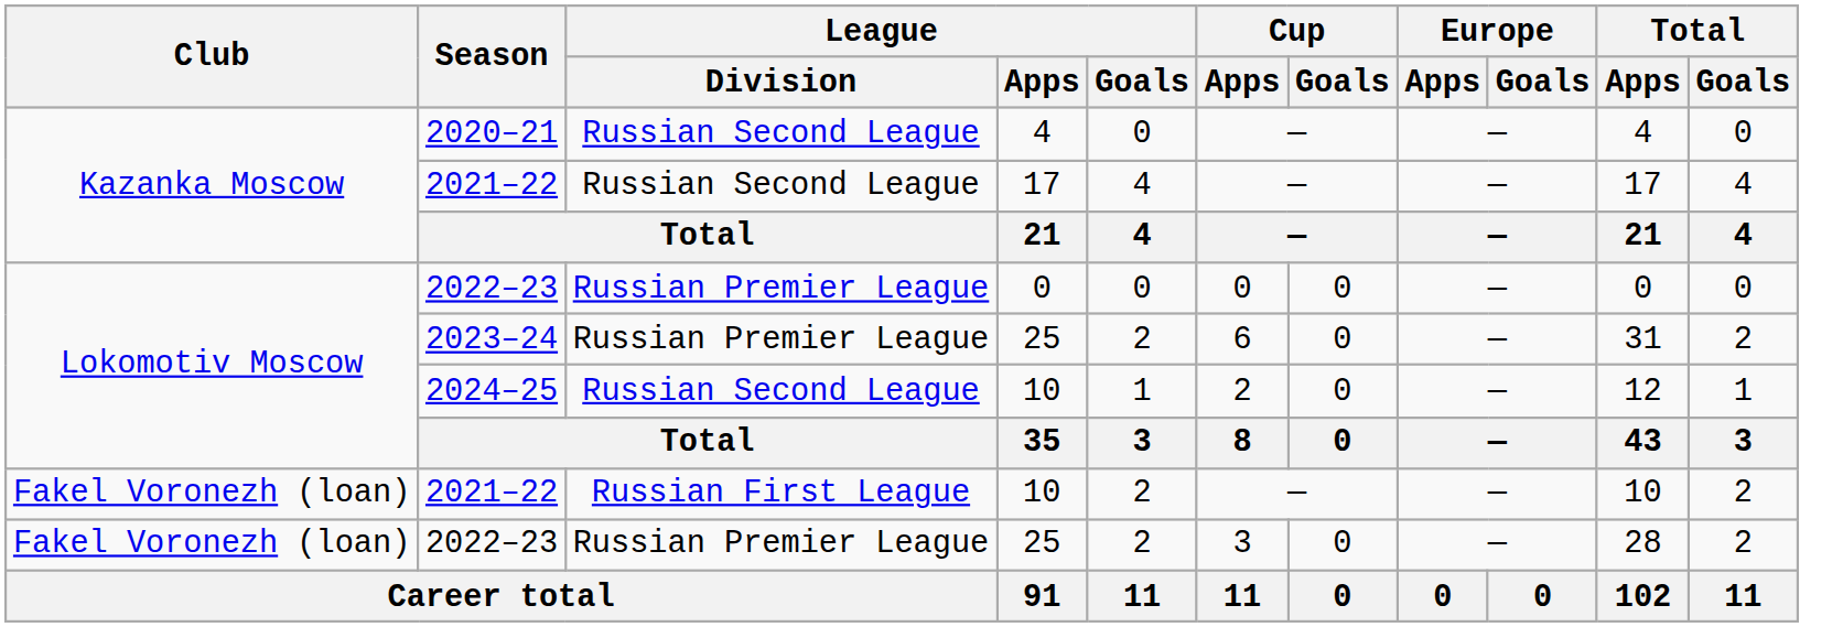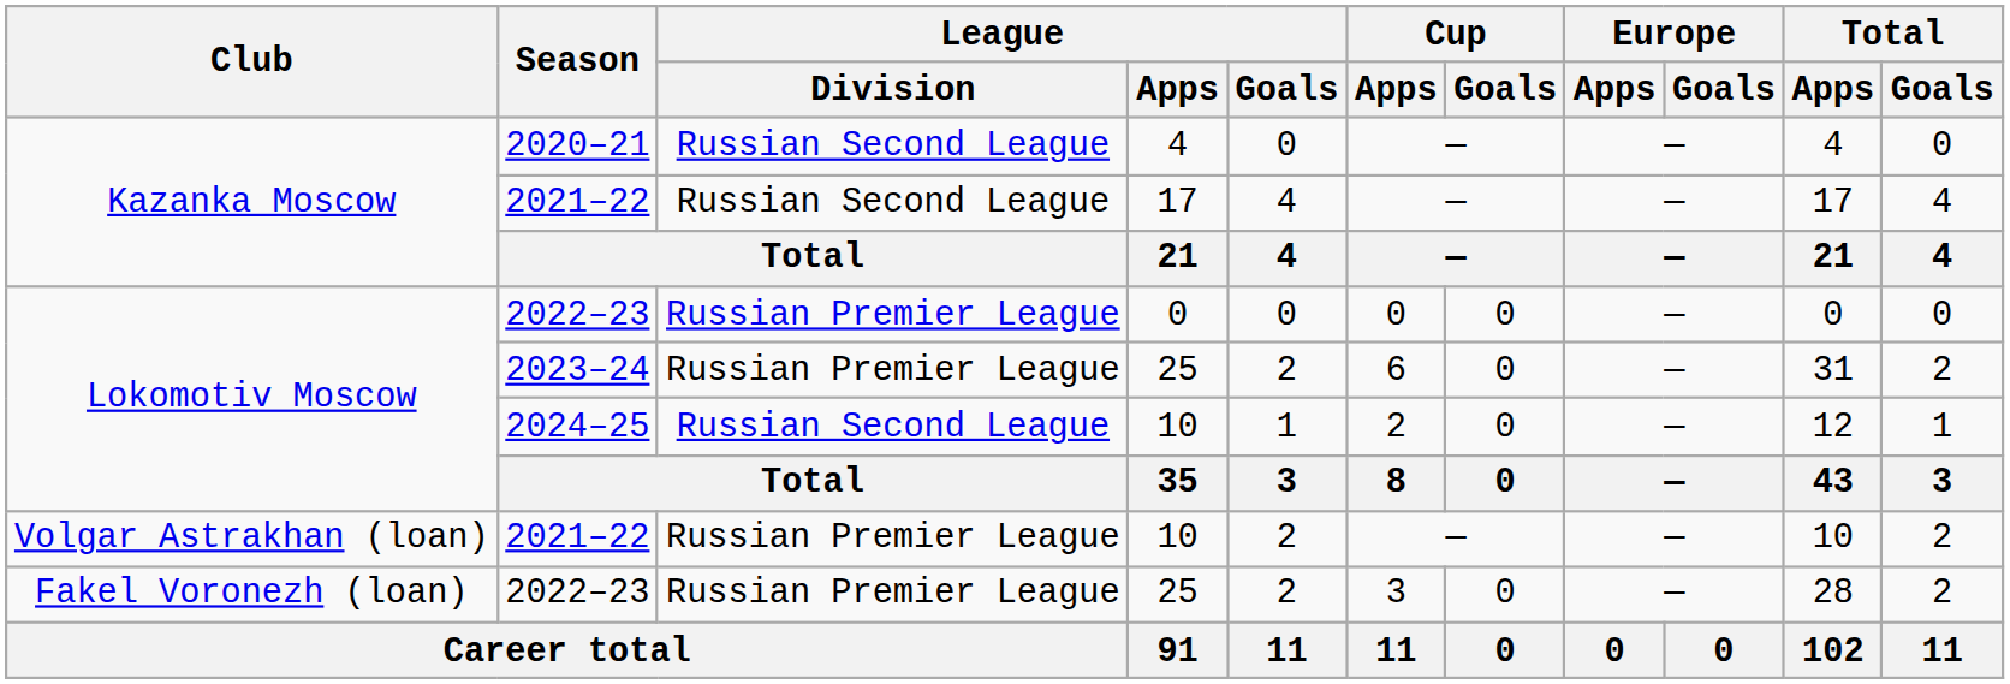2021–22 / 10 | Club: Fakel Voronezh (loan) -> Volgar Astrakhan (loan)
2021–22 / 10 | League / Division: Russian First League -> Russian Premier League
